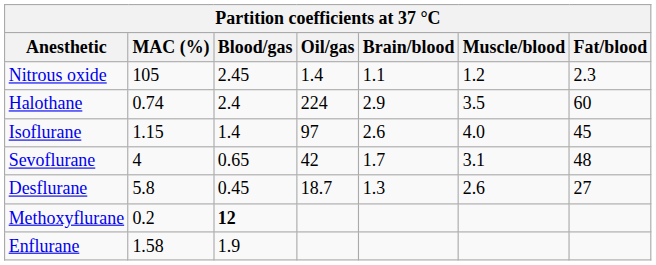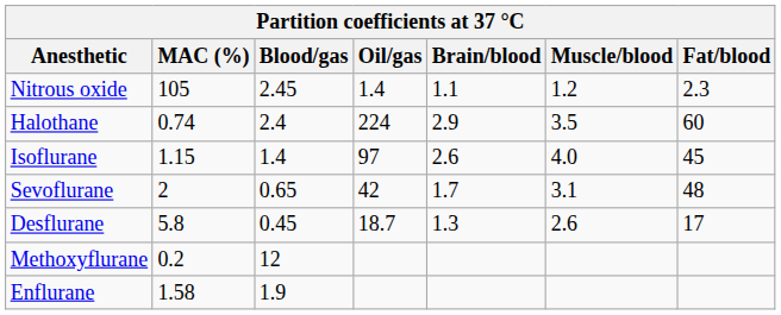Sevoflurane | MAC (%): 4 -> 2
Desflurane | Fat/blood: 27 -> 17
Methoxyflurane | Blood/gas: bold -> normal
